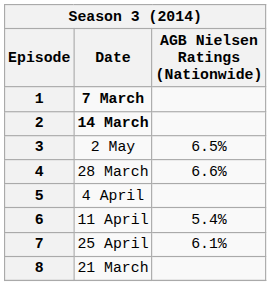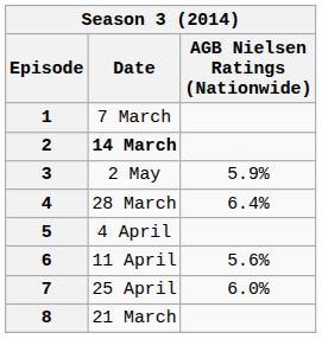1 | Date: bold -> normal
3 | AGB Nielsen Ratings (Nationwide): 6.5% -> 5.9%
4 | AGB Nielsen Ratings (Nationwide): 6.6% -> 6.4%
6 | AGB Nielsen Ratings (Nationwide): 5.4% -> 5.6%
7 | AGB Nielsen Ratings (Nationwide): 6.1% -> 6.0%
